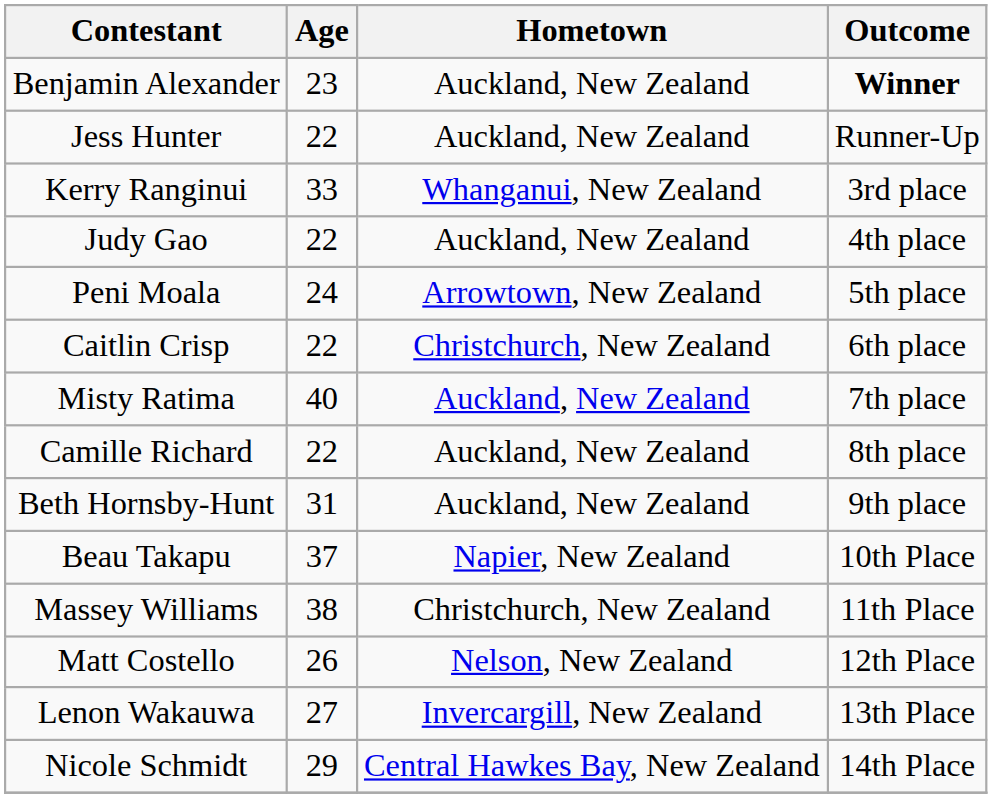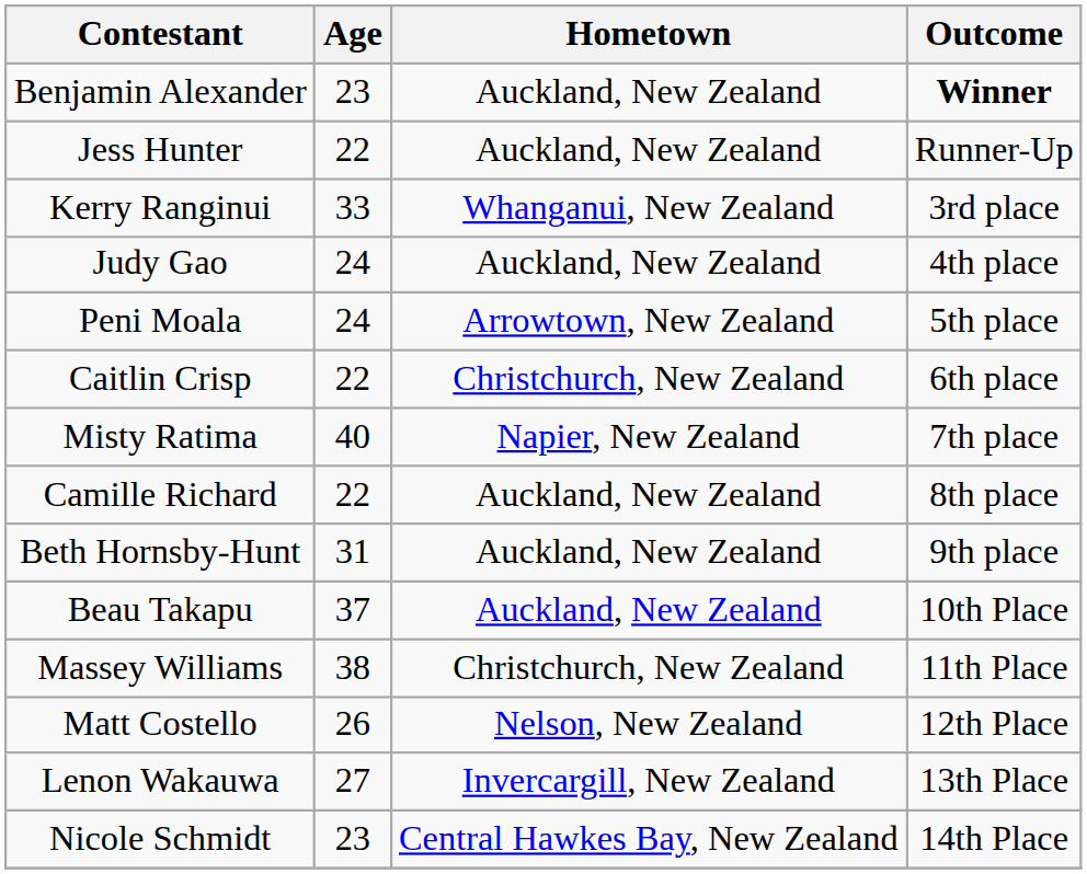Judy Gao | Age: 22 -> 24
Misty Ratima | Hometown: Auckland, New Zealand -> Napier, New Zealand
Beau Takapu | Hometown: Napier, New Zealand -> Auckland, New Zealand
Nicole Schmidt | Age: 29 -> 23
